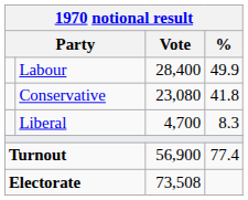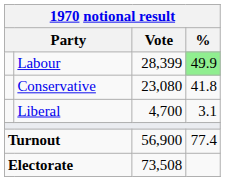Labour | Vote: 28,400 -> 28,399
Labour | %: no background -> lightgreen background
Liberal | %: 8.3 -> 3.1
